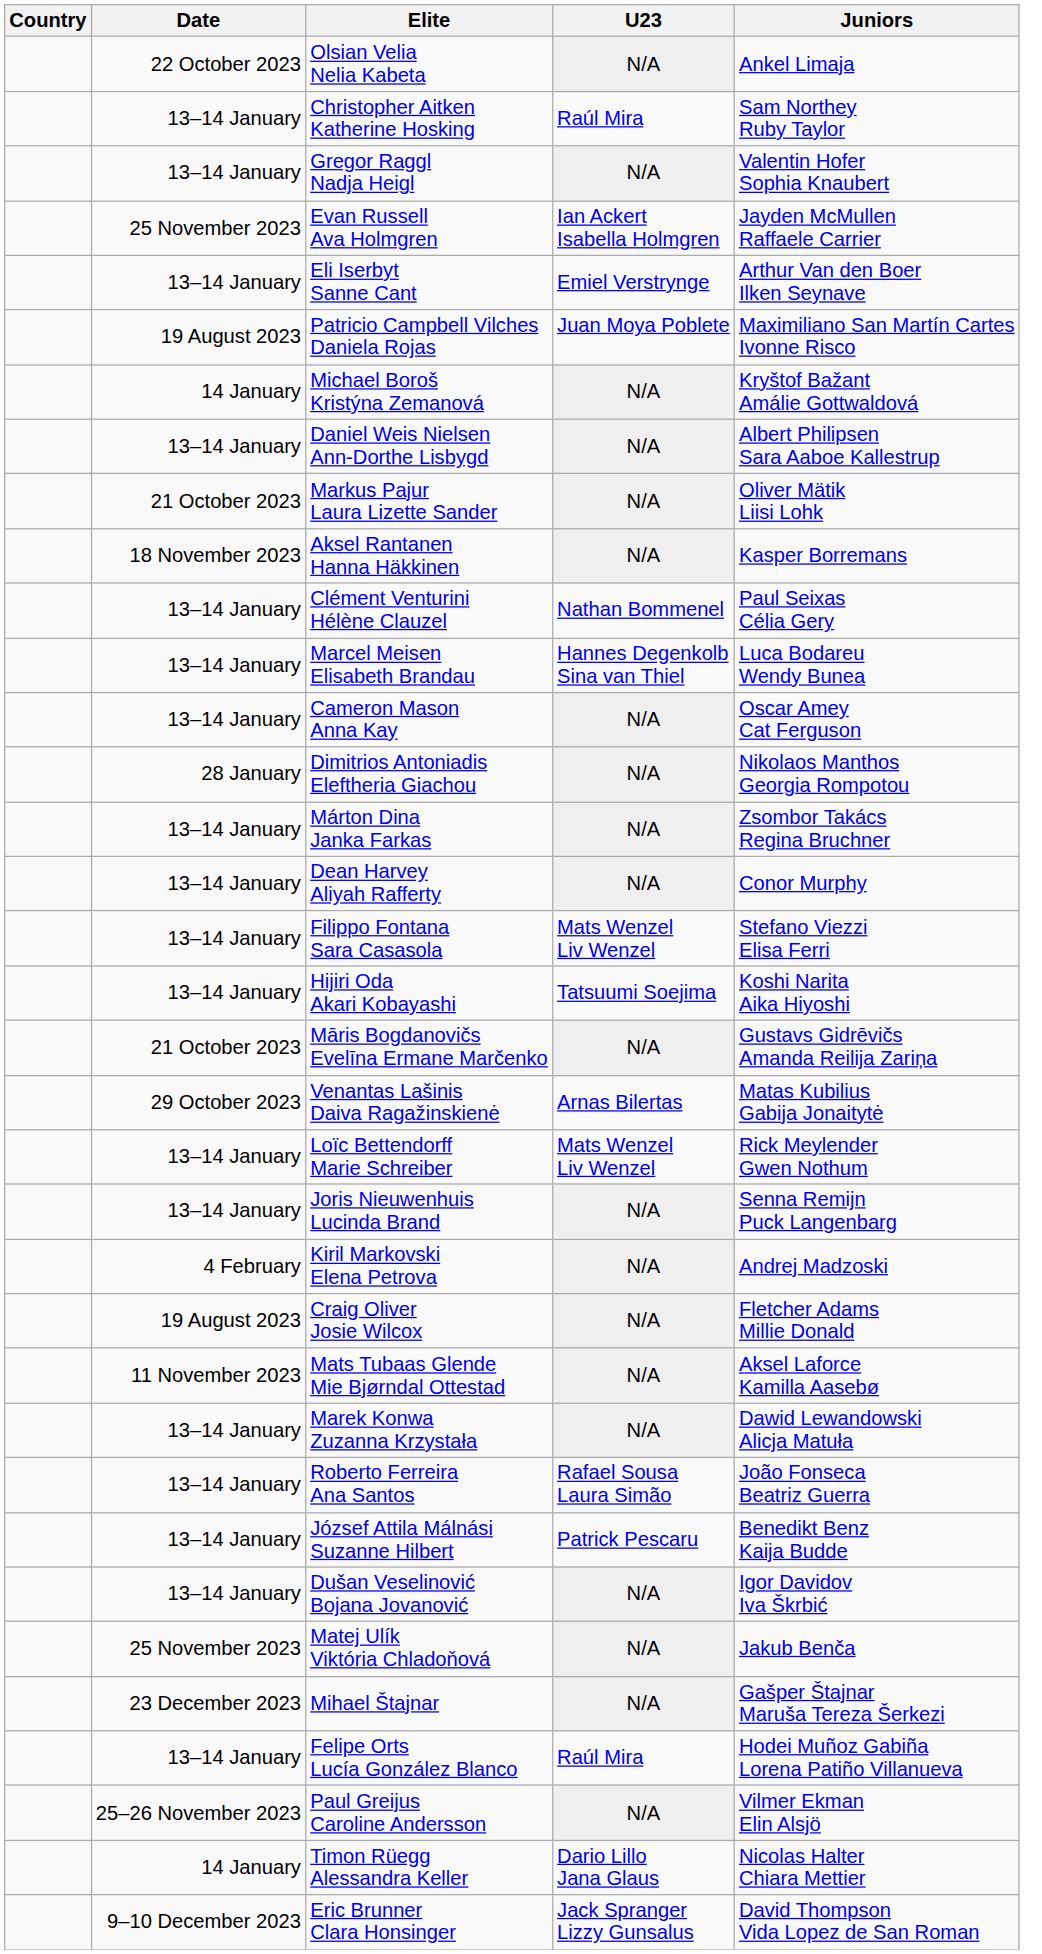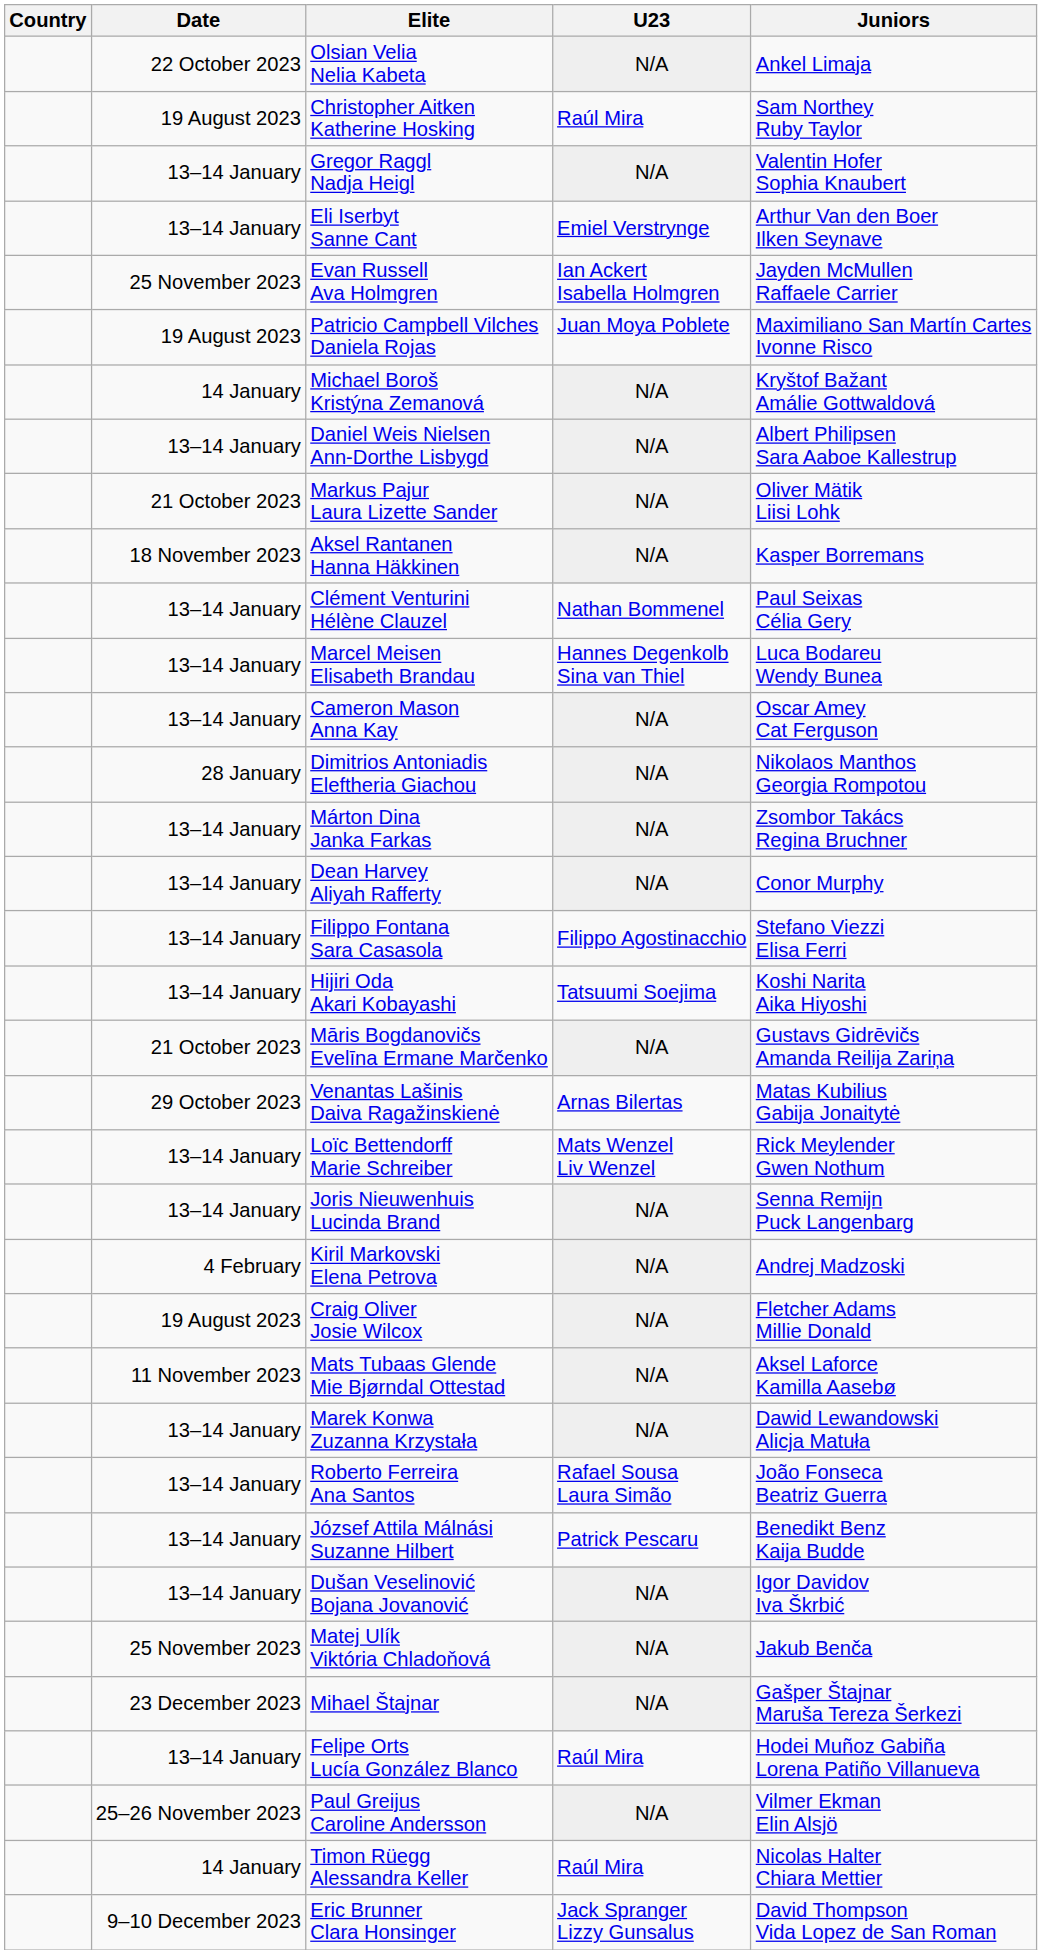Christopher Aitken Katherine Hosking | Date: 13–14 January -> 19 August 2023
rows swapped: Eli Iserbyt Sanne Cant <-> Evan Russell Ava Holmgren
Filippo Fontana Sara Casasola | U23: Mats Wenzel Liv Wenzel -> Filippo Agostinacchio
Timon Rüegg Alessandra Keller | U23: Dario Lillo Jana Glaus -> Raúl Mira
